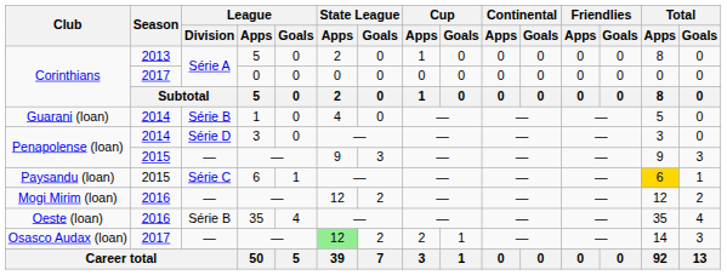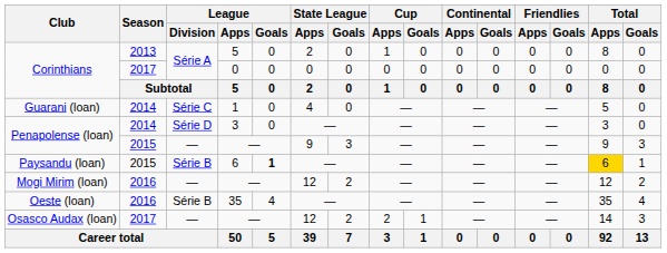Guarani (loan) | League / Division: Série B -> Série C
Paysandu (loan) | League / Division: Série C -> Série B
Paysandu (loan) | League / Goals: normal -> bold
Osasco Audax (loan) | State League / Apps: lightgreen background -> no background
